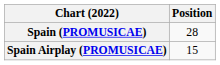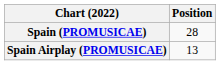Spain Airplay (PROMUSICAE) | Position: 15 -> 13
